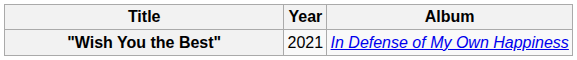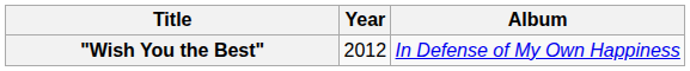"Wish You the Best" | Year: 2021 -> 2012
